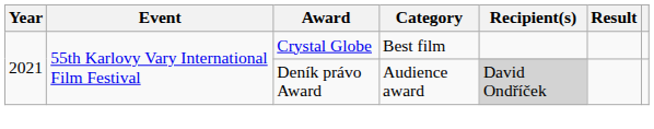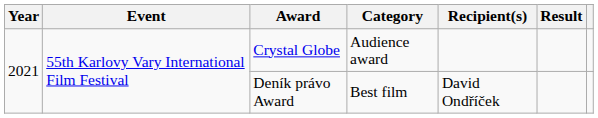Crystal Globe | Category: Best film -> Audience award
Deník právo Award | Category: Audience award -> Best film
Deník právo Award | Recipient(s): lightgrey background -> no background
